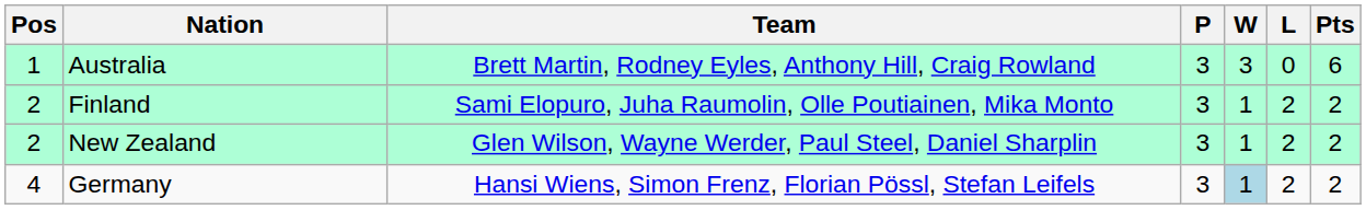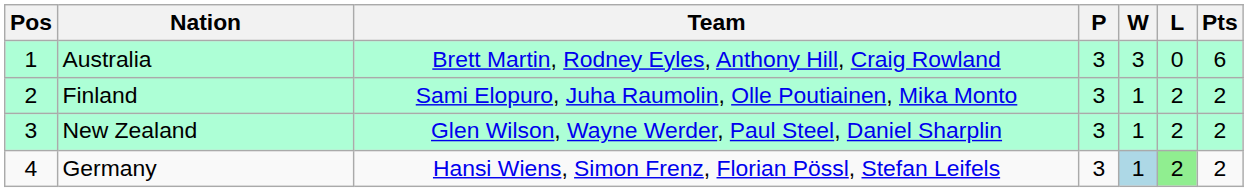New Zealand | Pos: 2 -> 3
Germany | L: no background -> lightgreen background
